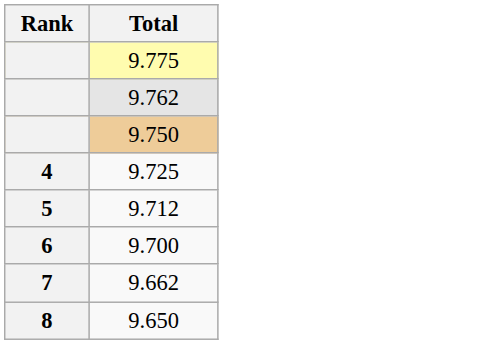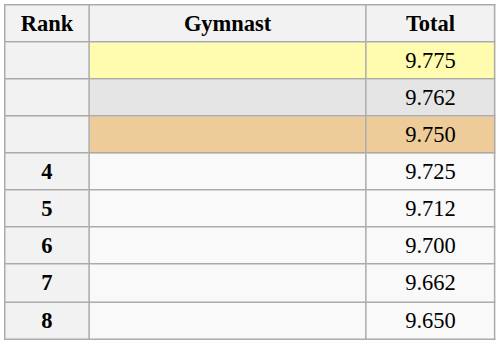+ column: Gymnast
